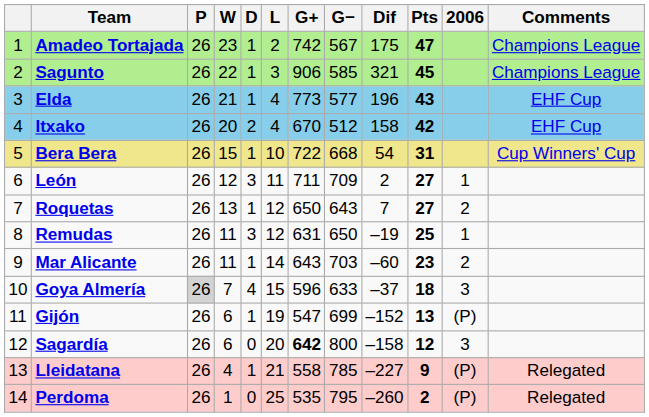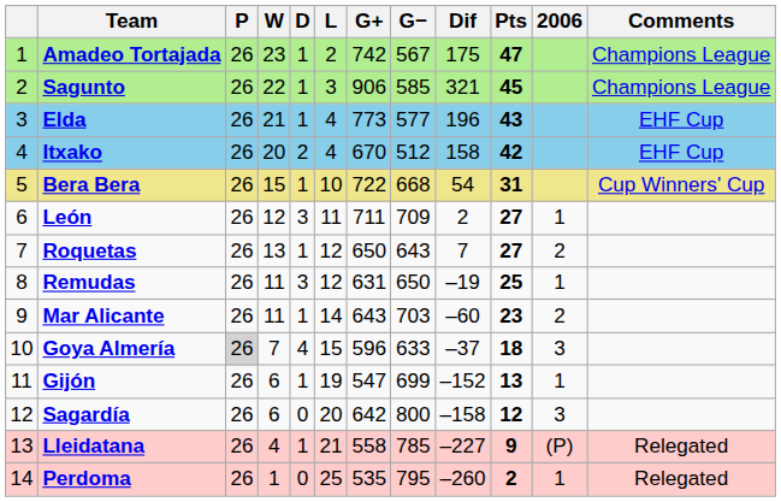Gijón | 2006: (P) -> 1
Sagardía | G+: bold -> normal
Perdoma | 2006: (P) -> 1
